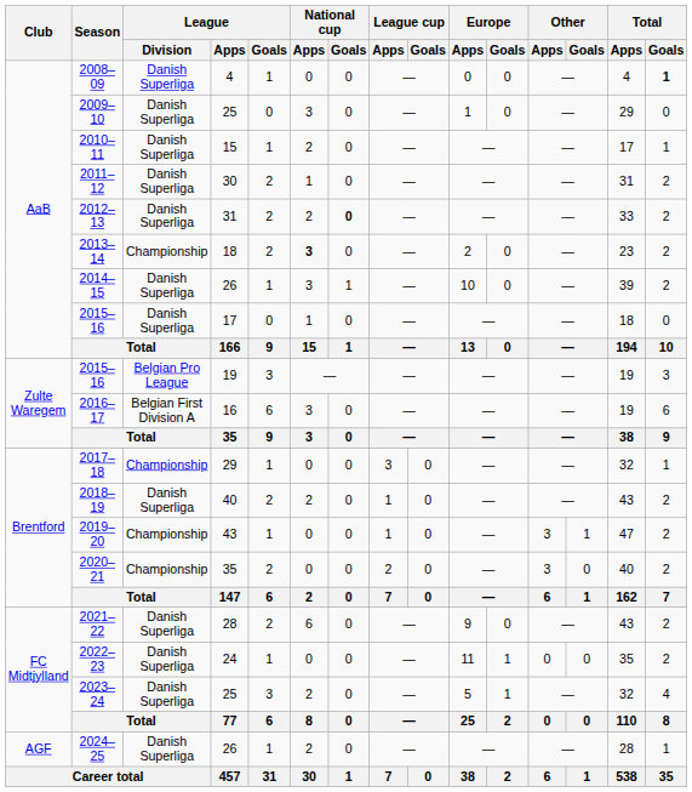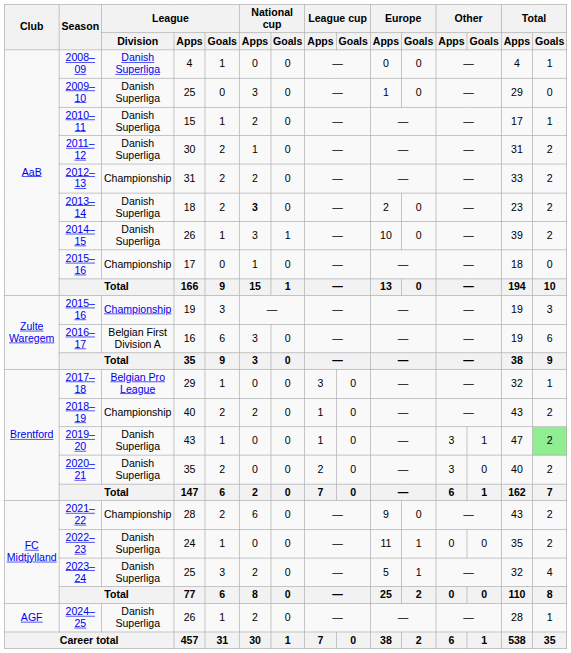2008–09 | Total / Goals: bold -> normal
2012–13 | League / Division: Danish Superliga -> Championship
2012–13 | National cup / Goals: bold -> normal
2013–14 | League / Division: Championship -> Danish Superliga
2015–16 / 17 | League / Division: Danish Superliga -> Championship
2015–16 / 19 | League / Division: Belgian Pro League -> Championship
2017–18 | League / Division: Championship -> Belgian Pro League
2018–19 | League / Division: Danish Superliga -> Championship
2019–20 | League / Division: Championship -> Danish Superliga
2019–20 | Total / Goals: no background -> lightgreen background
2020–21 | League / Division: Championship -> Danish Superliga
2021–22 | League / Division: Danish Superliga -> Championship
